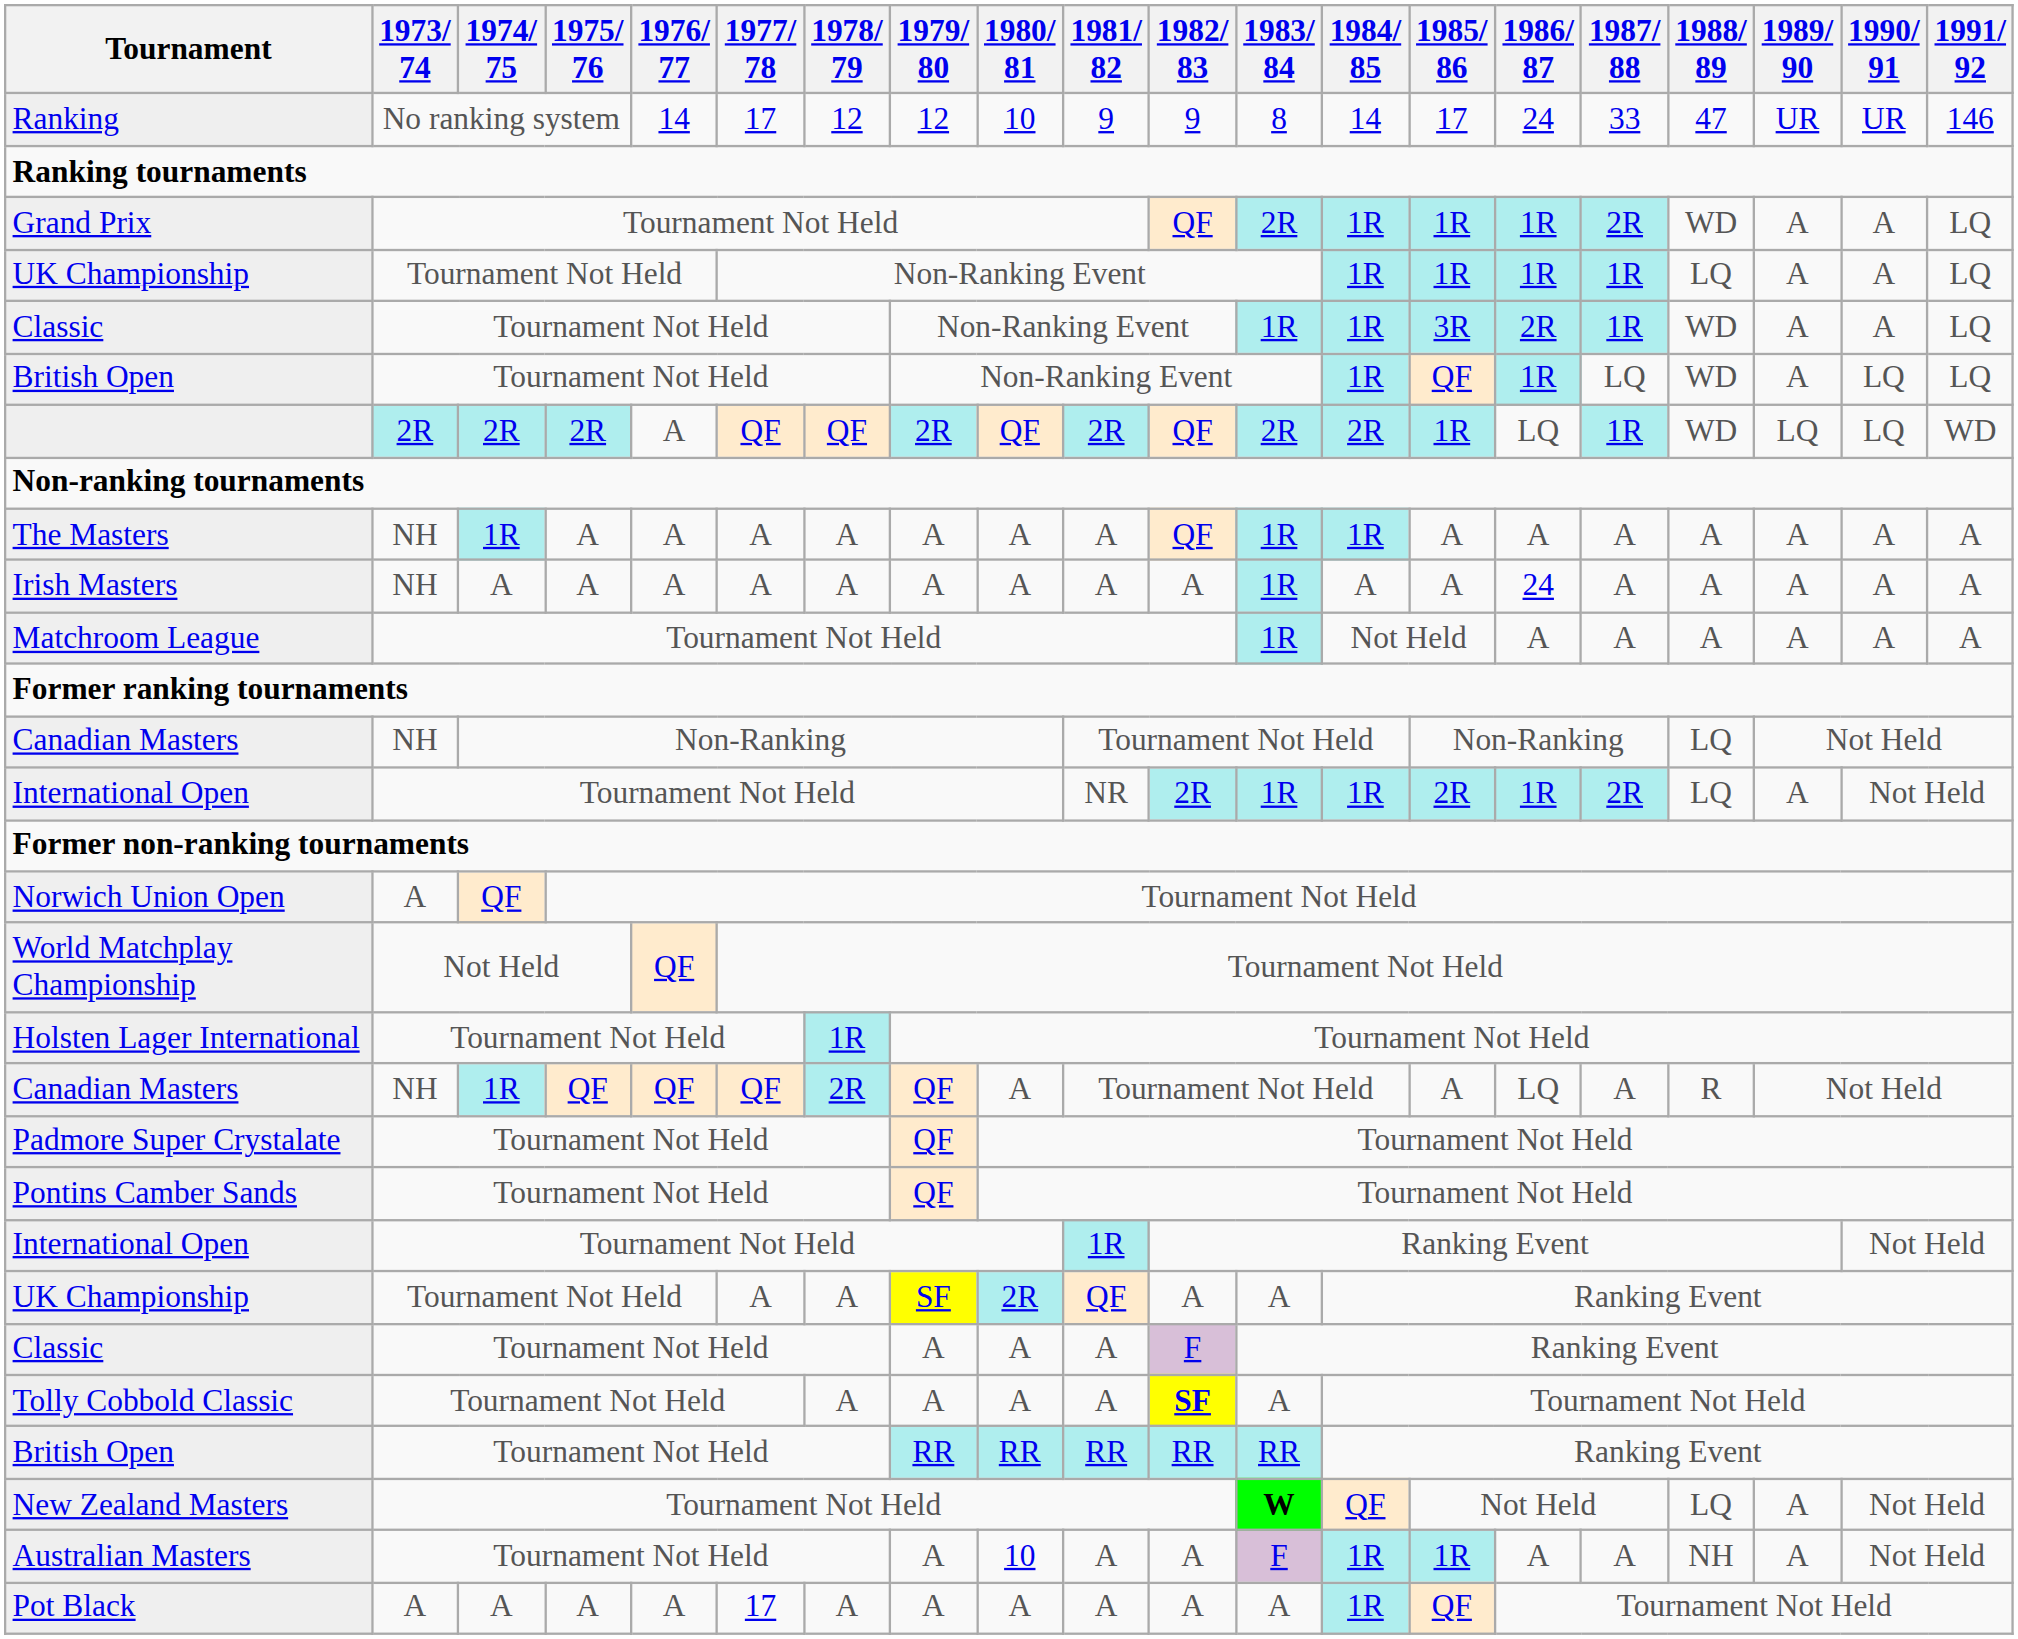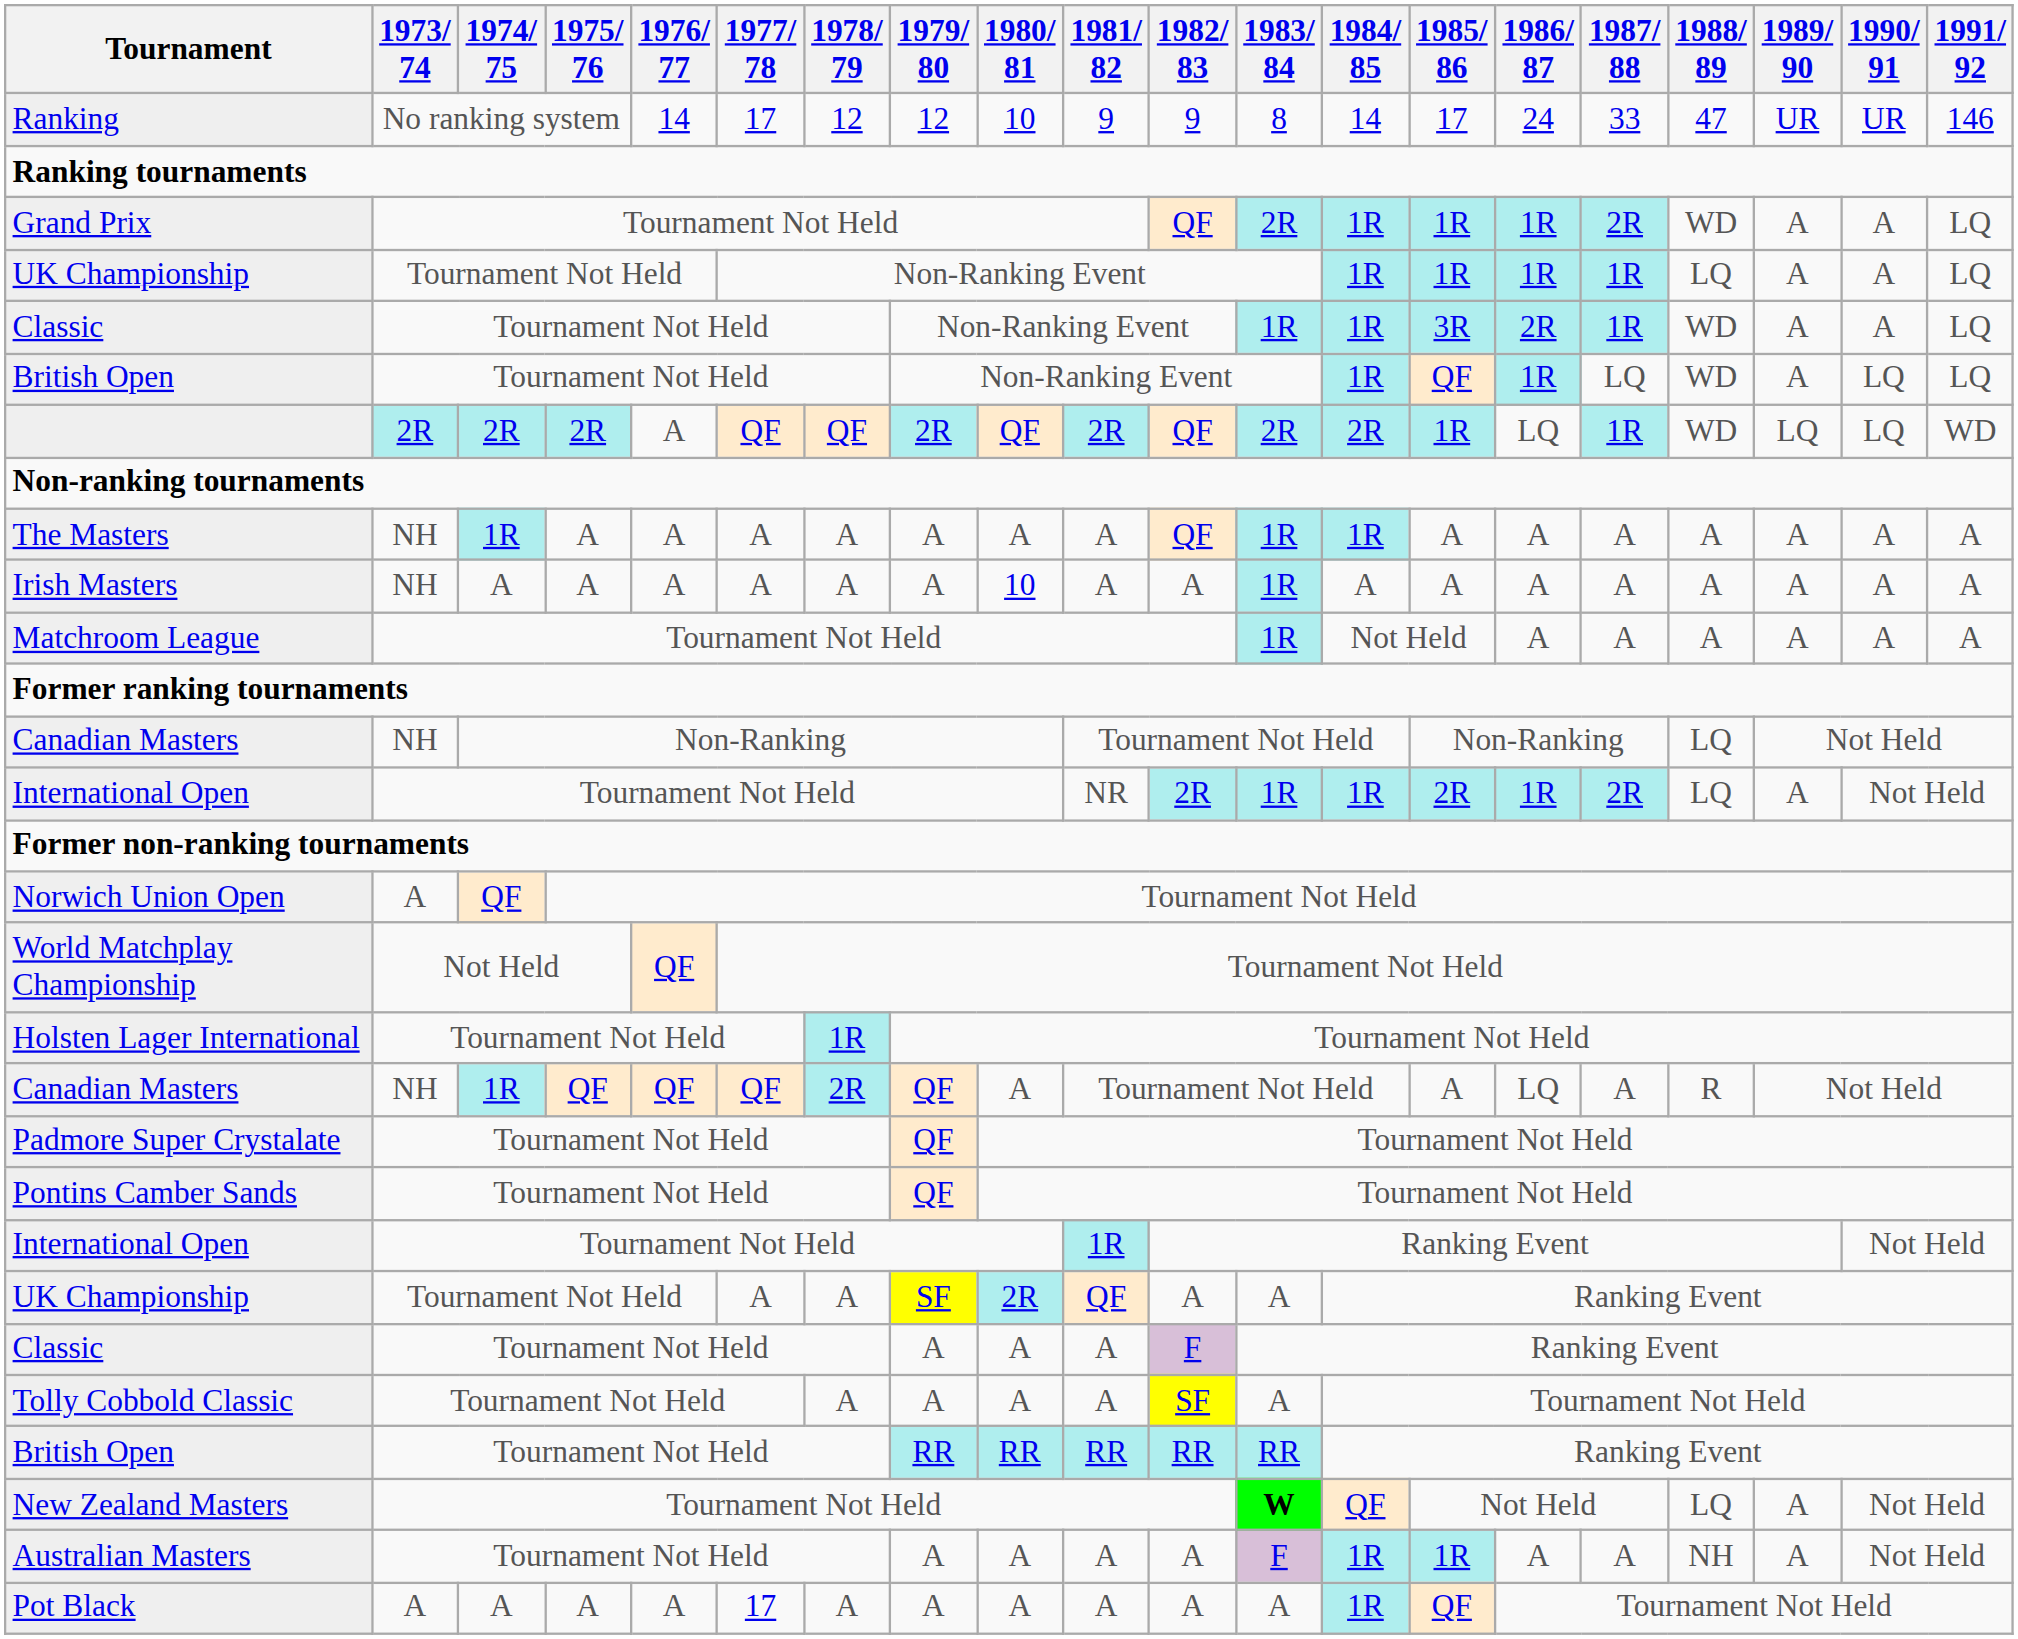Irish Masters | 1980/ 81: A -> 10
Irish Masters | 1986/ 87: 24 -> A
Tolly Cobbold Classic | 1982/ 83: bold -> normal
Australian Masters | 1980/ 81: 10 -> A
